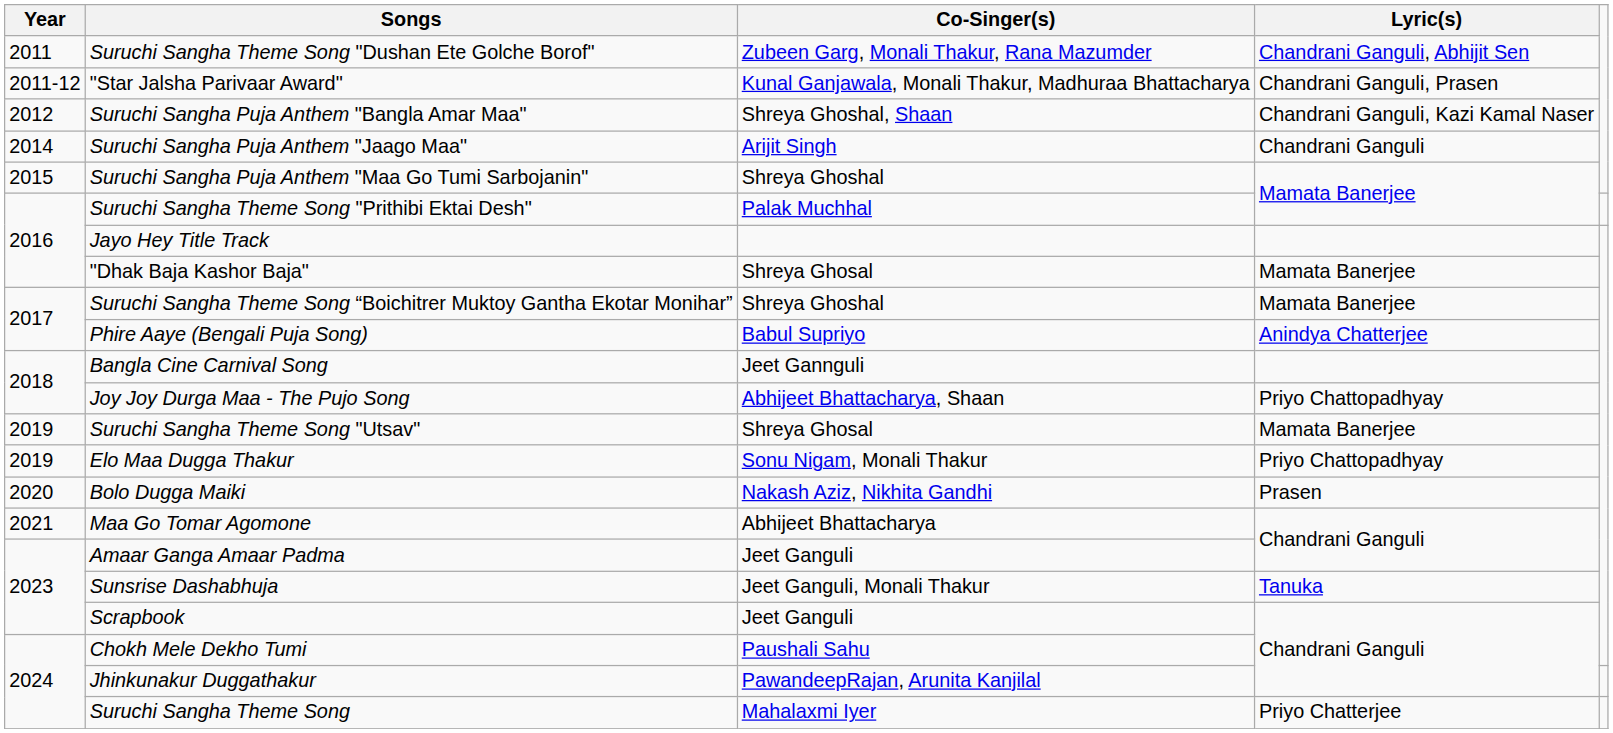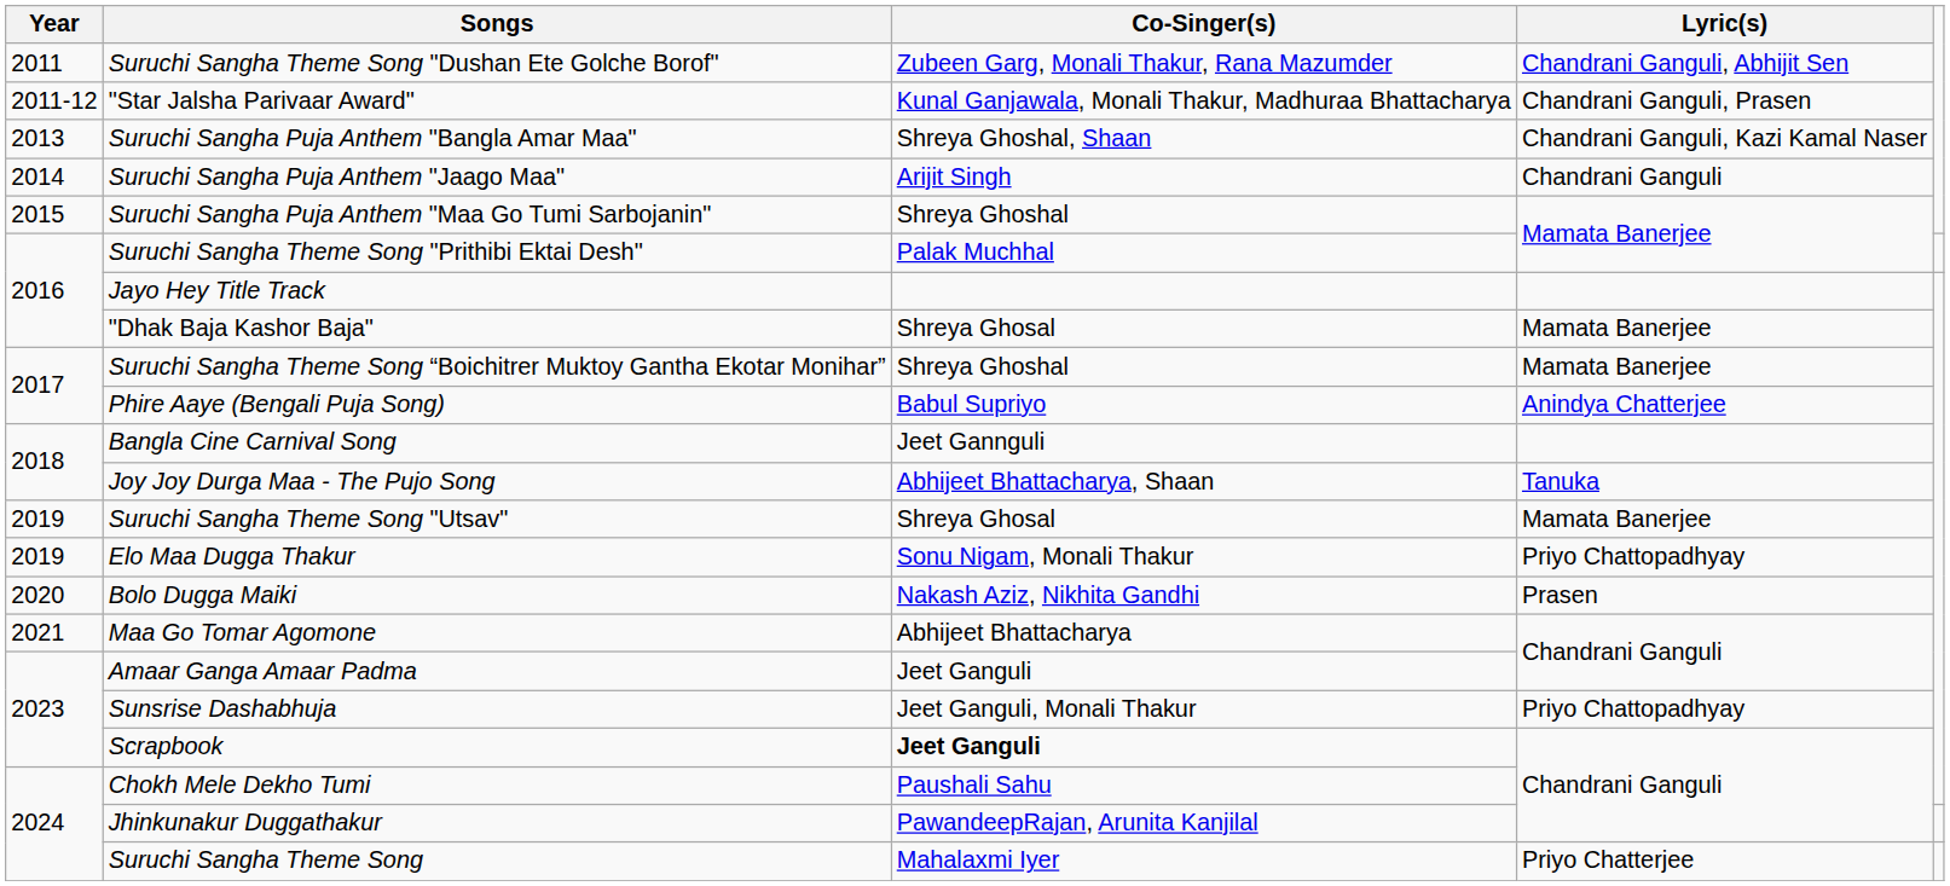Suruchi Sangha Puja Anthem "Bangla Amar Maa" | Year: 2012 -> 2013
Joy Joy Durga Maa - The Pujo Song | Lyric(s): Priyo Chattopadhyay -> Tanuka
Sunsrise Dashabhuja | Lyric(s): Tanuka -> Priyo Chattopadhyay
Scrapbook | Co-Singer(s): normal -> bold
